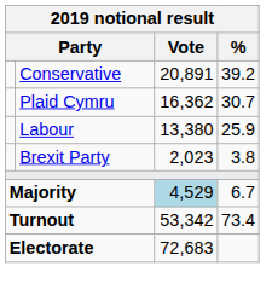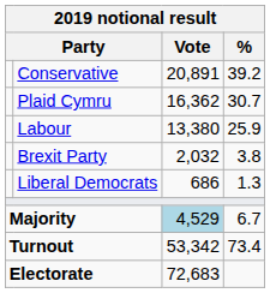Brexit Party | Vote: 2,023 -> 2,032
+ row: Liberal Democrats | 686 | 1.3
